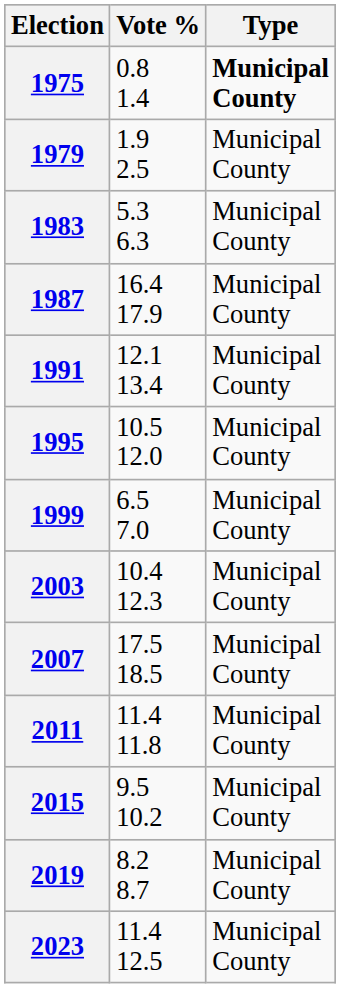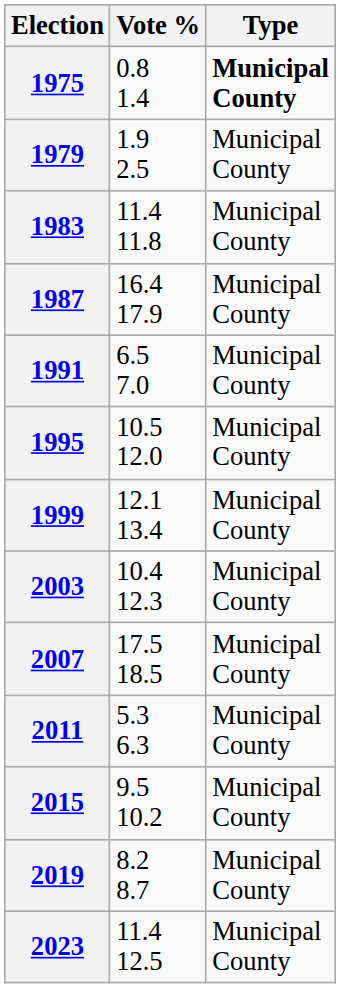1983 | Vote %: 5.3 6.3 -> 11.4 11.8
1991 | Vote %: 12.1 13.4 -> 6.5 7.0
1999 | Vote %: 6.5 7.0 -> 12.1 13.4
2011 | Vote %: 11.4 11.8 -> 5.3 6.3
